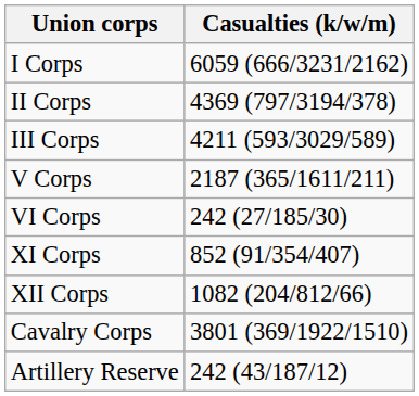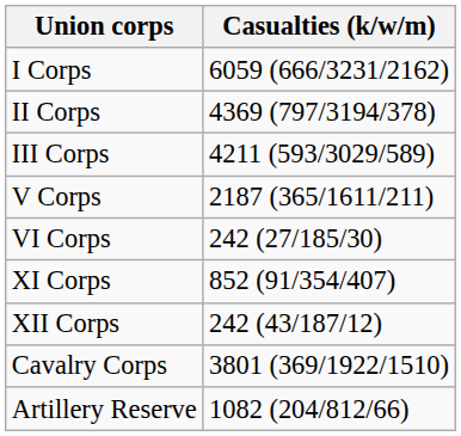XII Corps | Casualties (k/w/m): 1082 (204/812/66) -> 242 (43/187/12)
Artillery Reserve | Casualties (k/w/m): 242 (43/187/12) -> 1082 (204/812/66)
